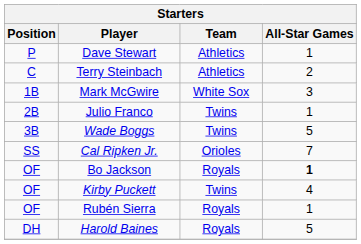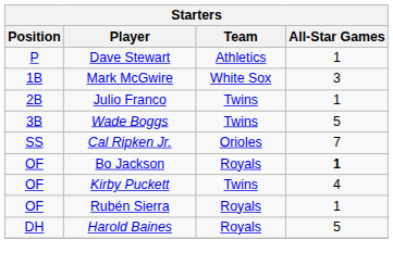- row: C | Terry Steinbach | Athletics | 2
